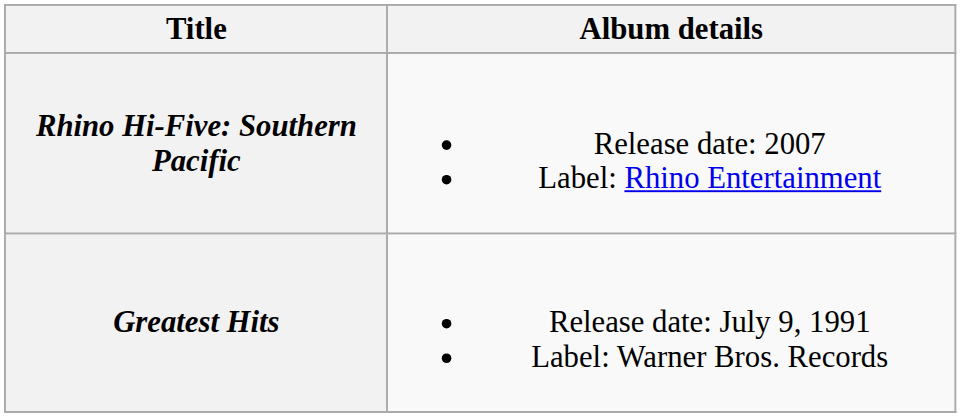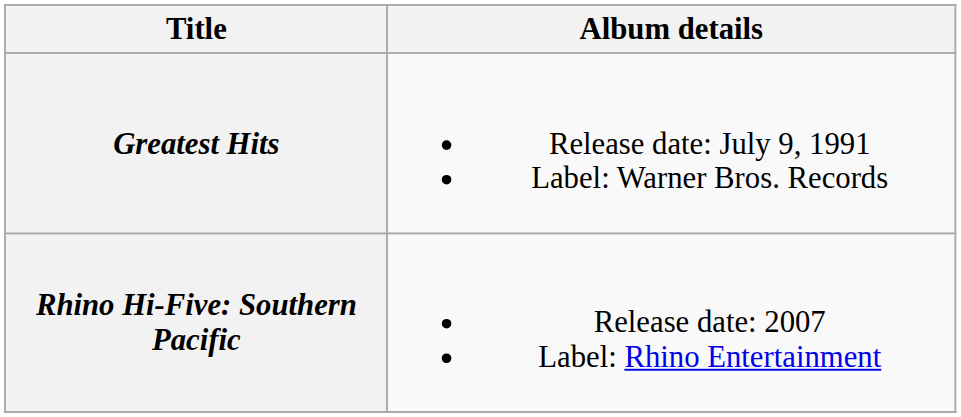rows swapped: Greatest Hits <-> Rhino Hi-Five: Southern Pacific
